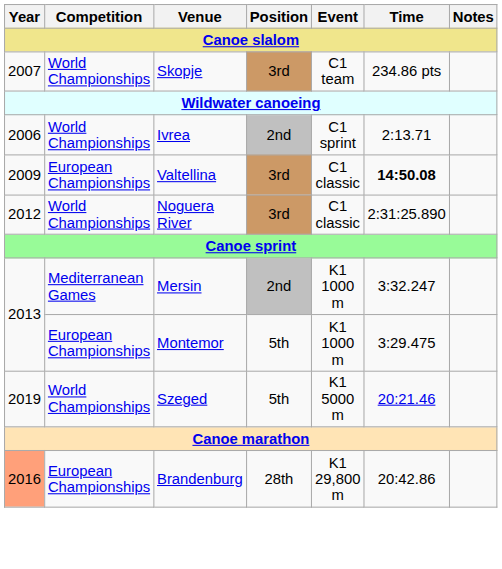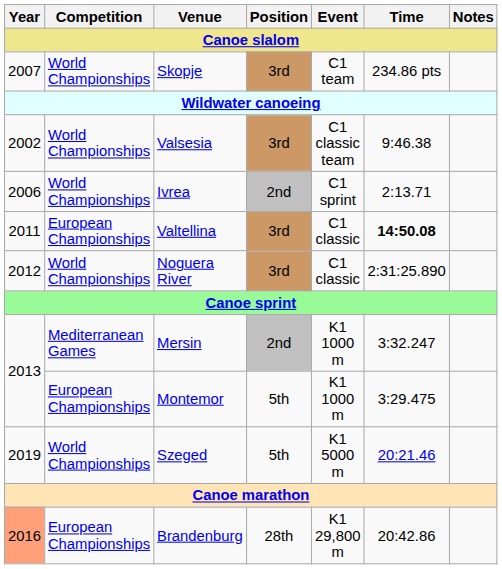+ row: 2002 | World Championships | Valsesia | 3rd | C1 classic team | 9:46.38
Valtellina | Year: 2009 -> 2011
